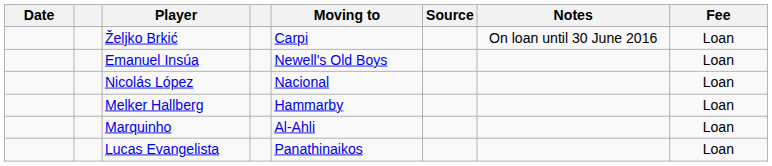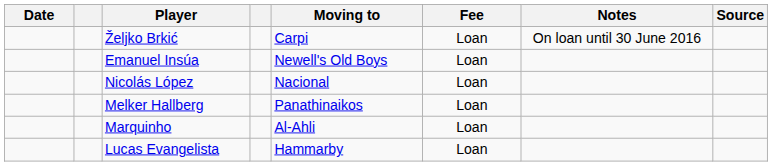columns swapped: Fee <-> Source
Melker Hallberg | Moving to: Hammarby -> Panathinaikos
Lucas Evangelista | Moving to: Panathinaikos -> Hammarby
